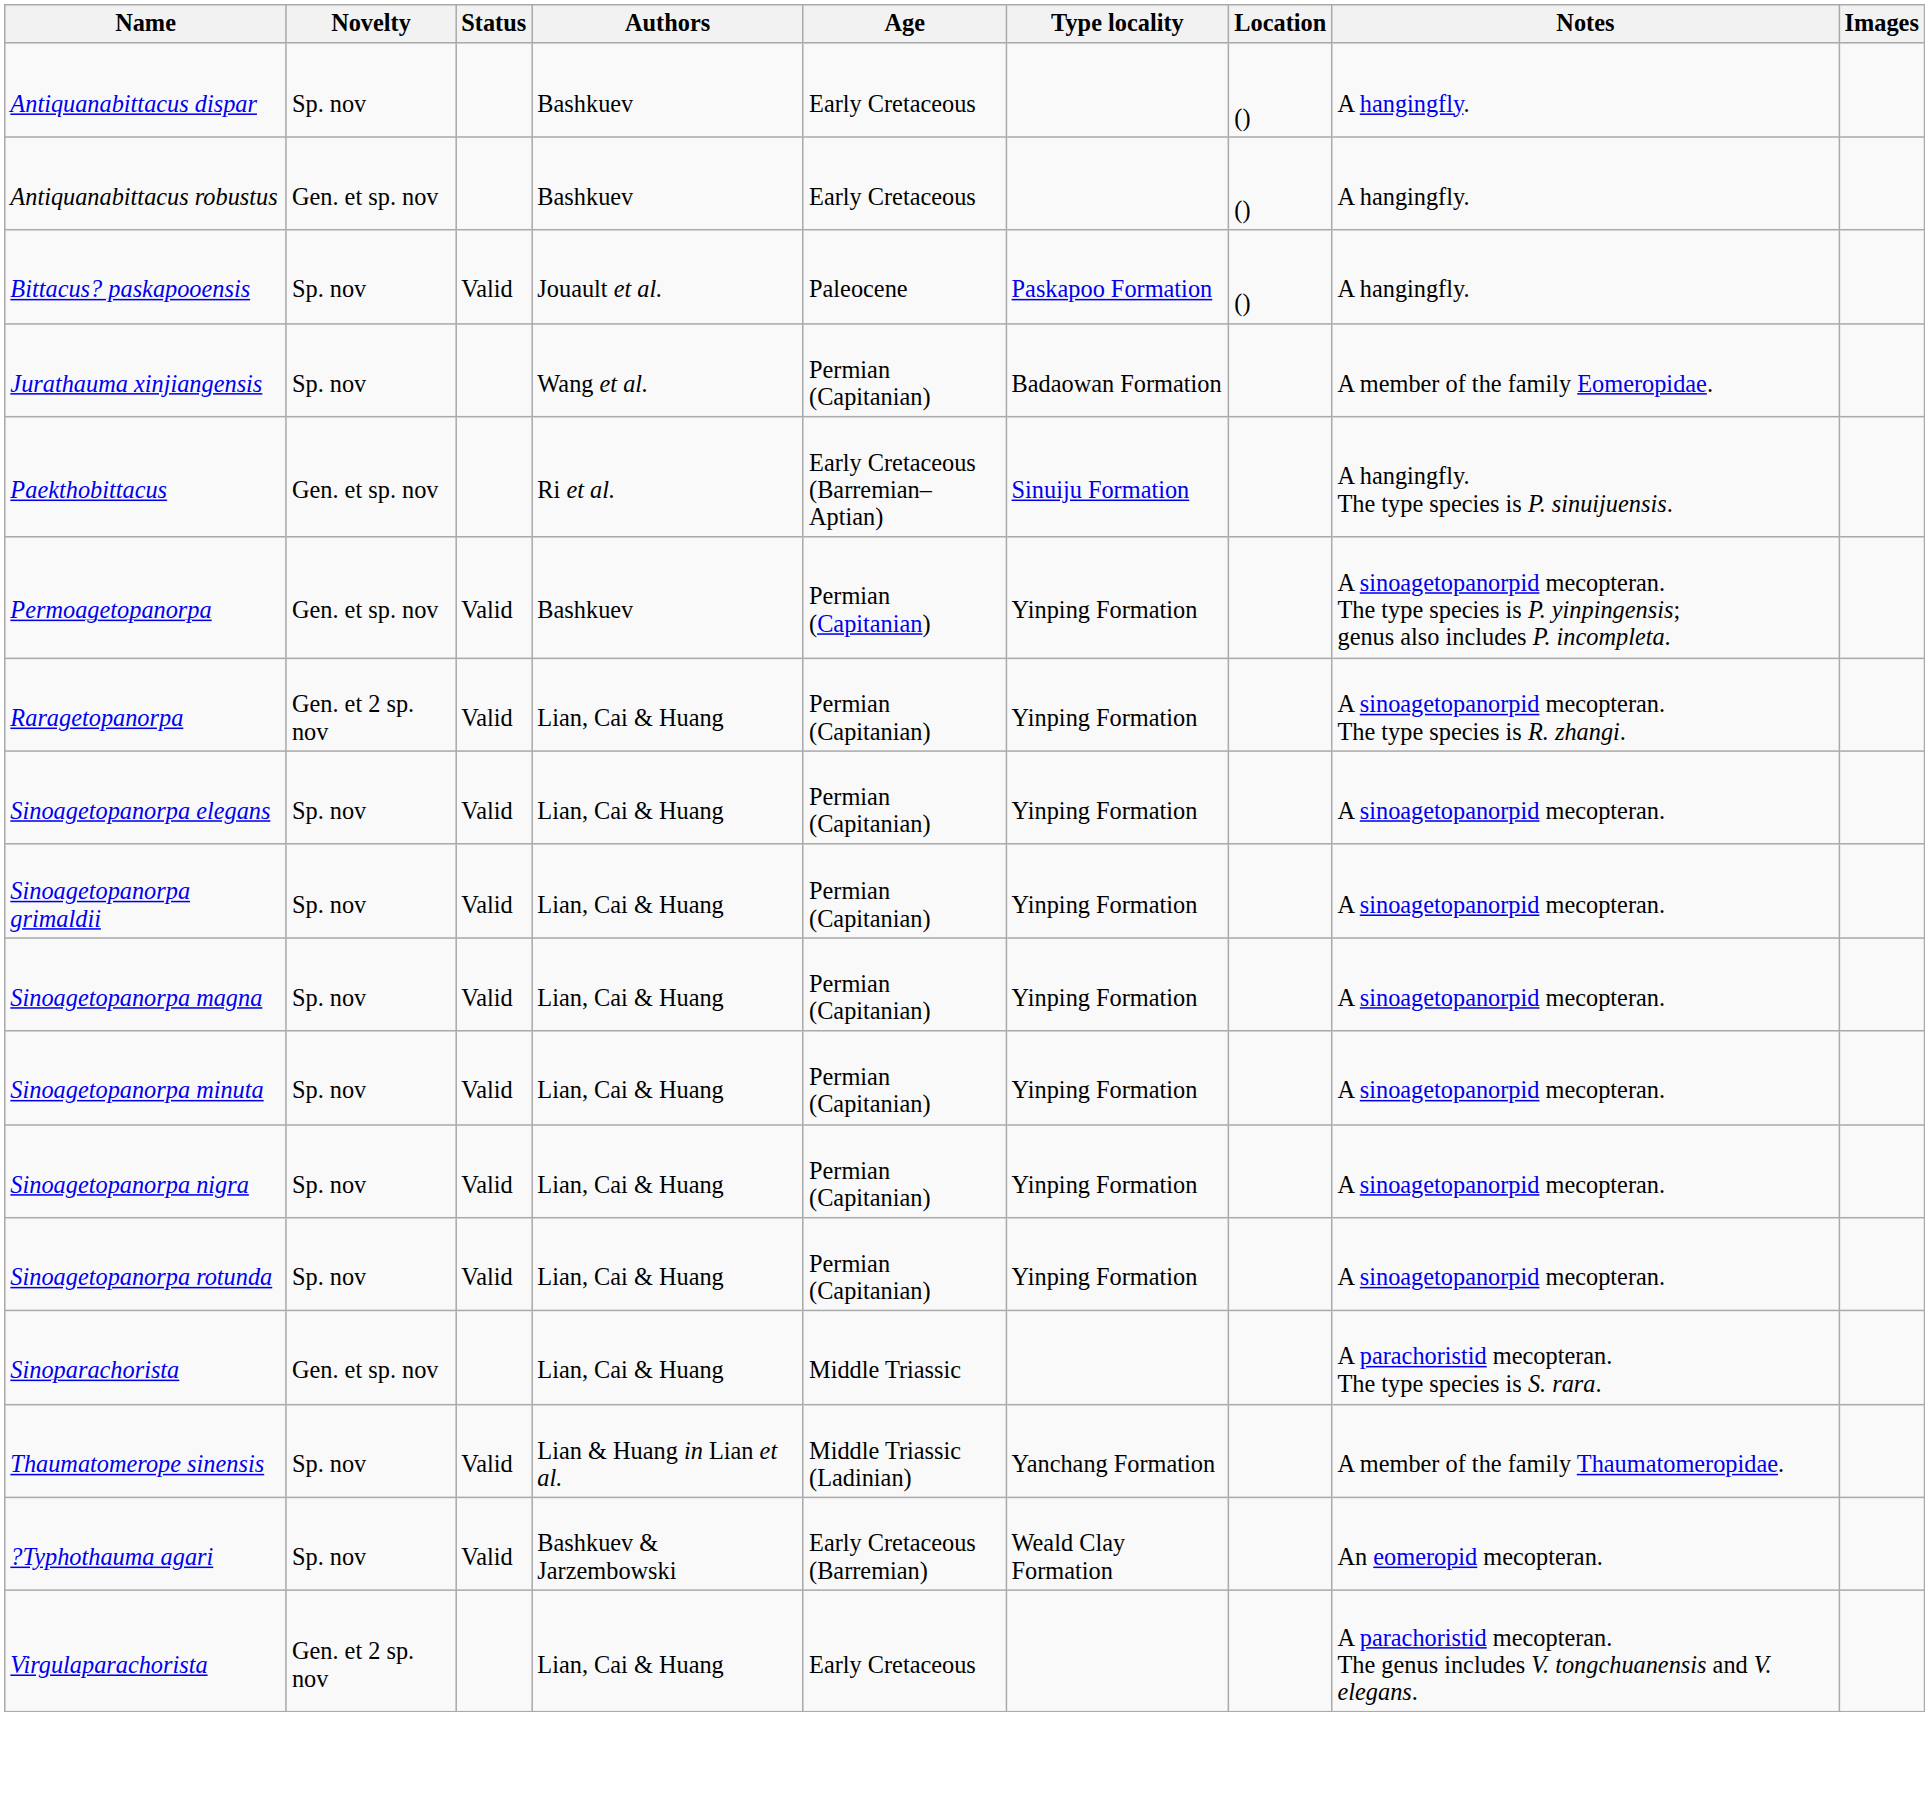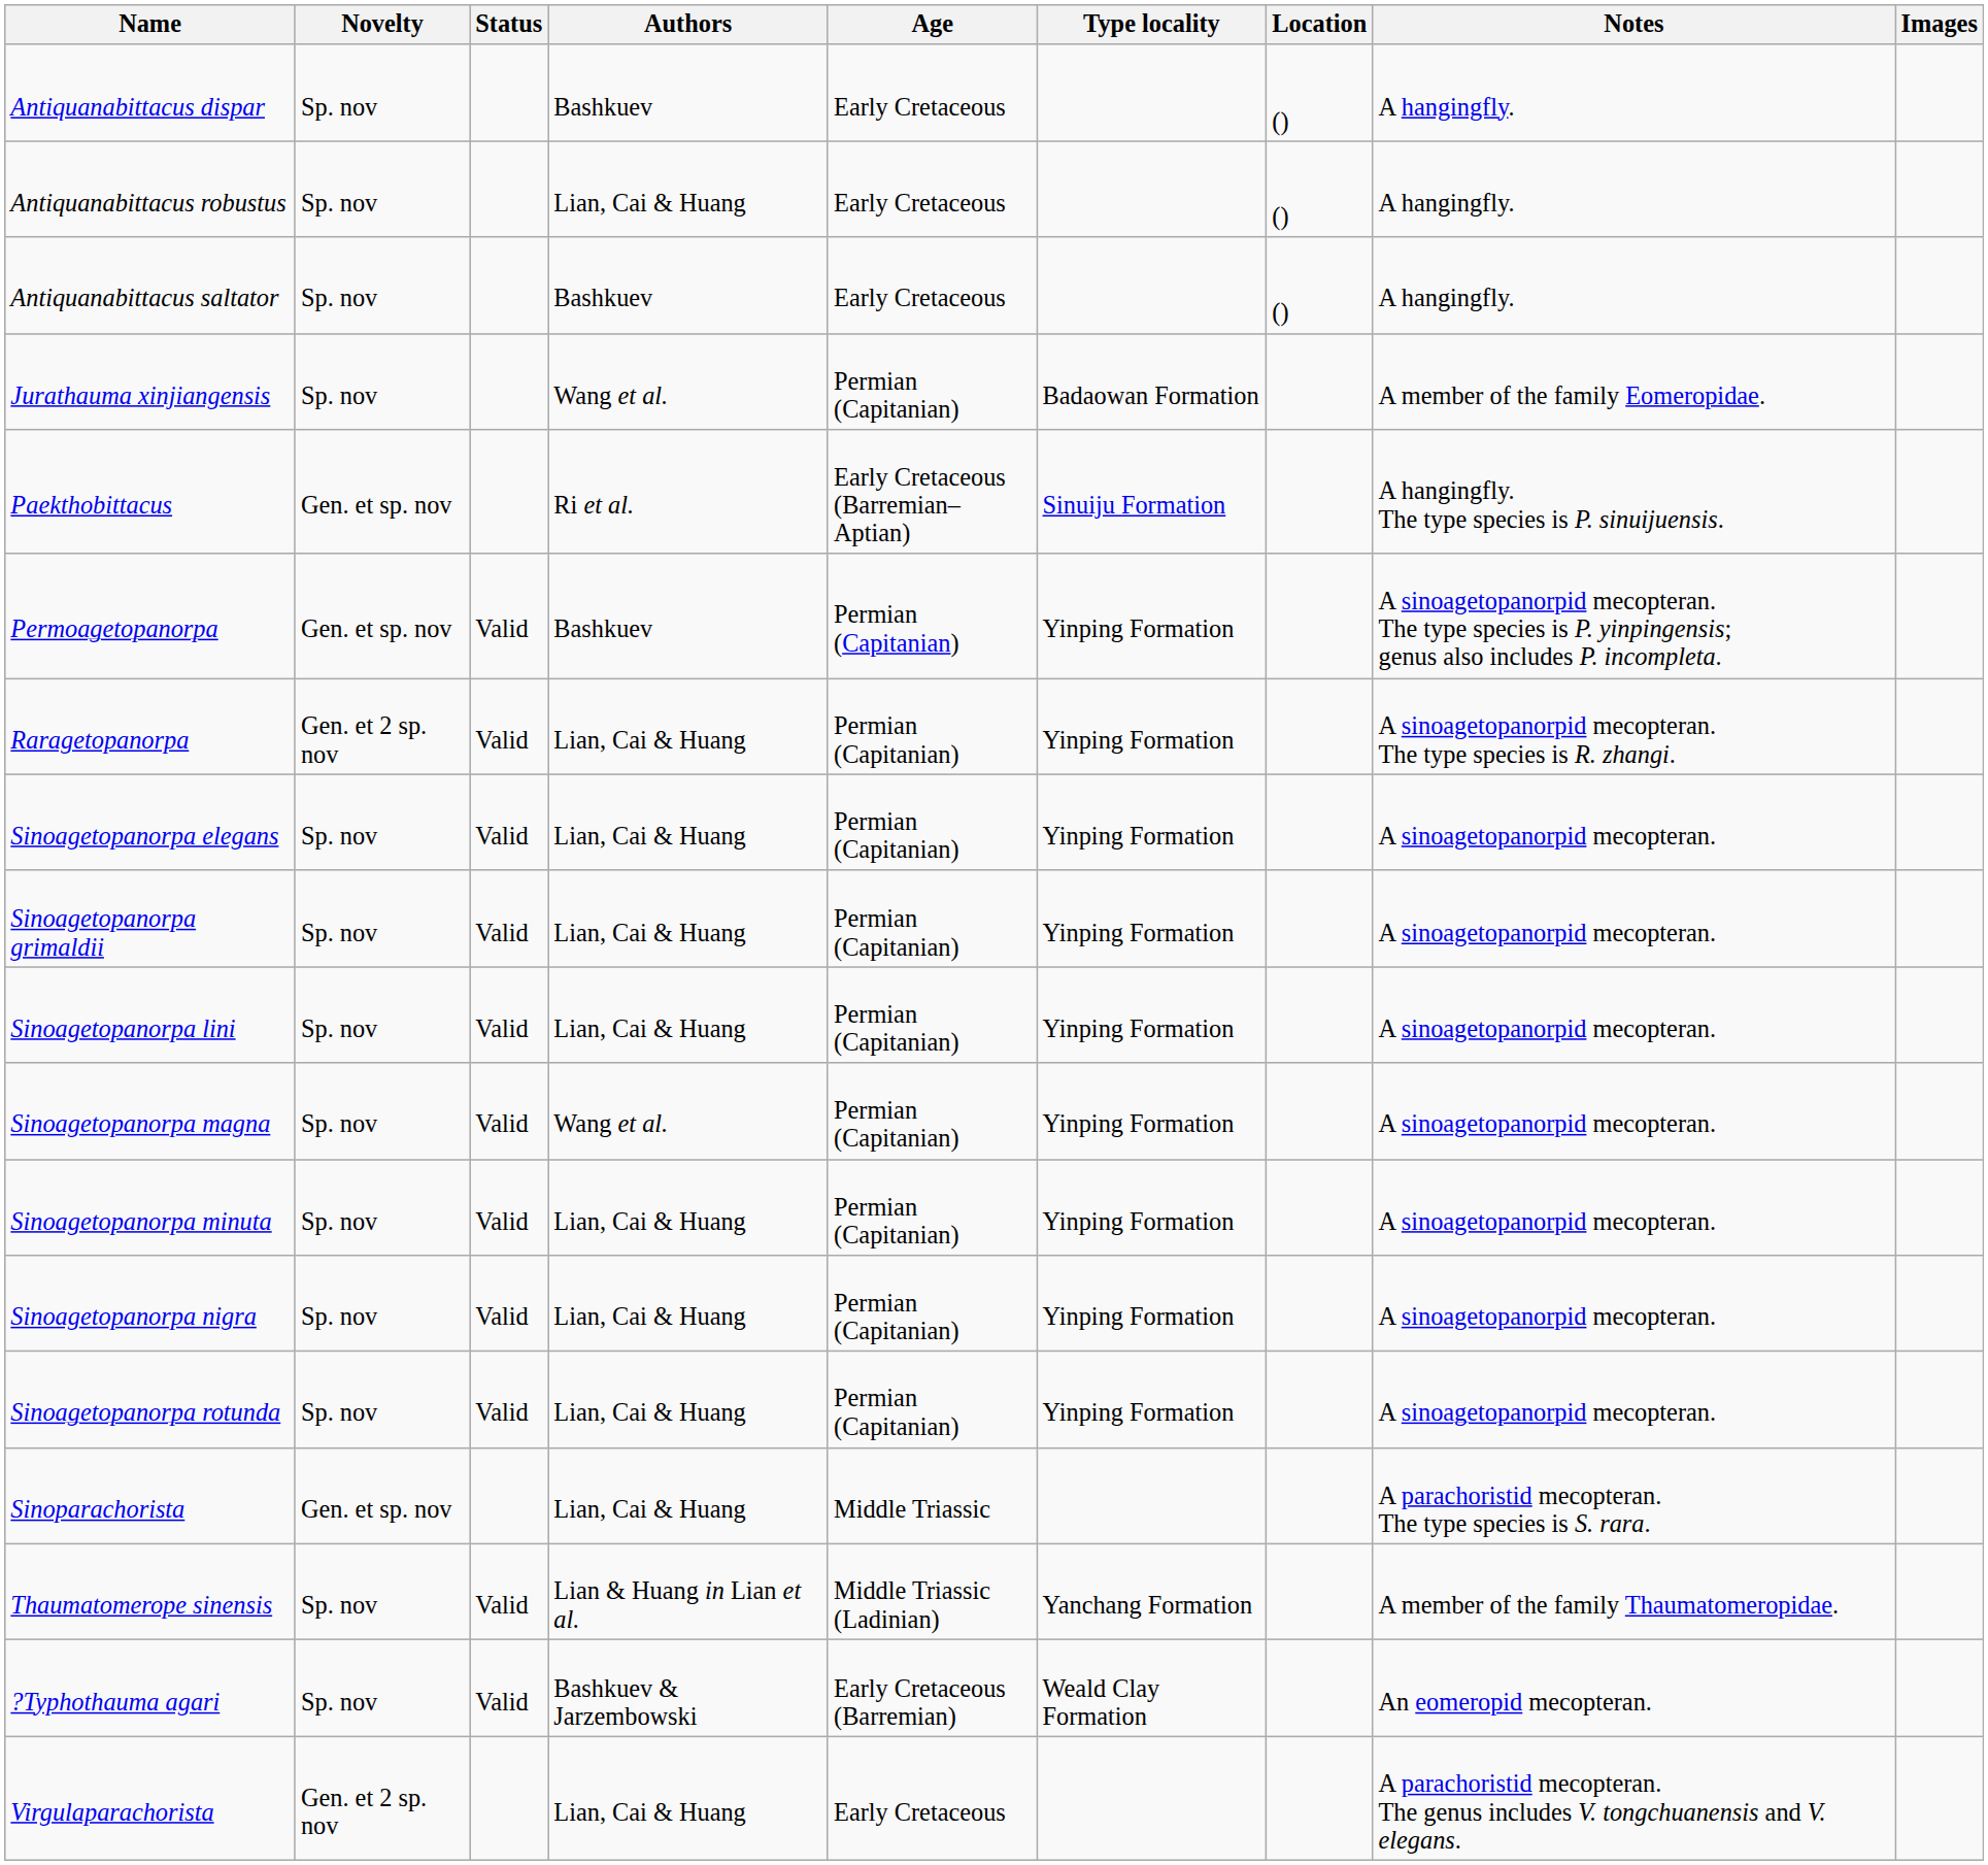Antiquanabittacus robustus | Novelty: Gen. et sp. nov -> Sp. nov
Antiquanabittacus robustus | Authors: Bashkuev -> Lian, Cai & Huang
+ row: Antiquanabittacus saltator | Sp. nov | Bashkuev | Early Cretaceous | () | A hangingfly.
- row: Bittacus? paskapooensis | Sp. nov | Valid | Jouault et al. | Paleocene | Paskapoo Formation | () | A hangingfly.
+ row: Sinoagetopanorpa lini | Sp. nov | Valid | Lian, Cai & Huang | Permian (Capitanian) | Yinping Formation | A sinoagetopanorpid mecopteran.
Sinoagetopanorpa magna | Authors: Lian, Cai & Huang -> Wang et al.
